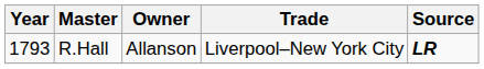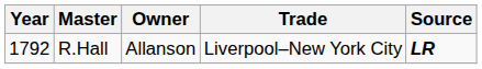R.Hall | Year: 1793 -> 1792
